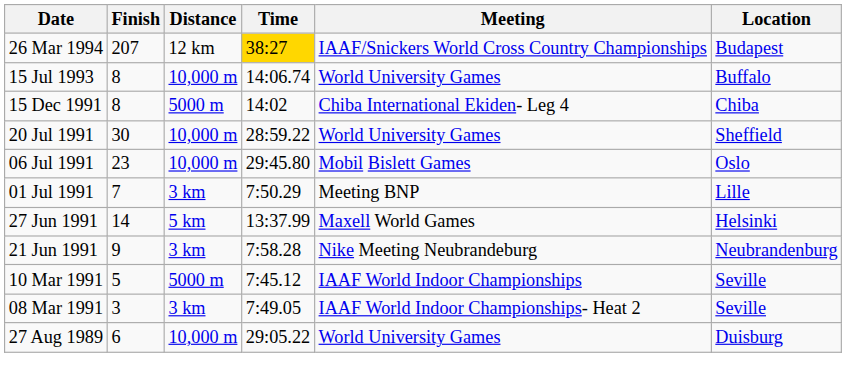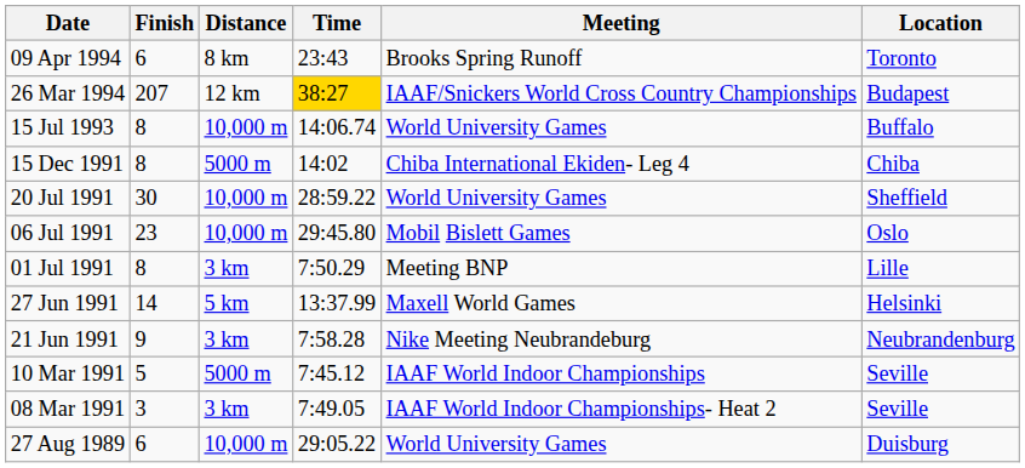+ row: 09 Apr 1994 | 6 | 8 km | 23:43 | Brooks Spring Runoff | Toronto
01 Jul 1991 | Finish: 7 -> 8
